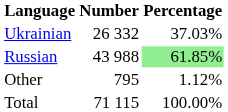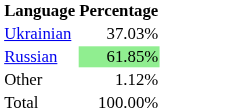- column: Number | 26 332 | 43 988 | 795 | 71 115
